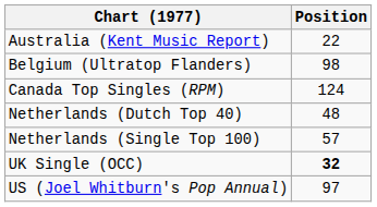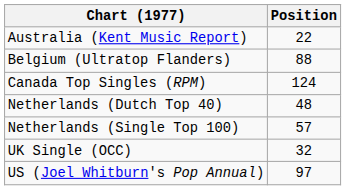Belgium (Ultratop Flanders) | Position: 98 -> 88
UK Single (OCC) | Position: bold -> normal
